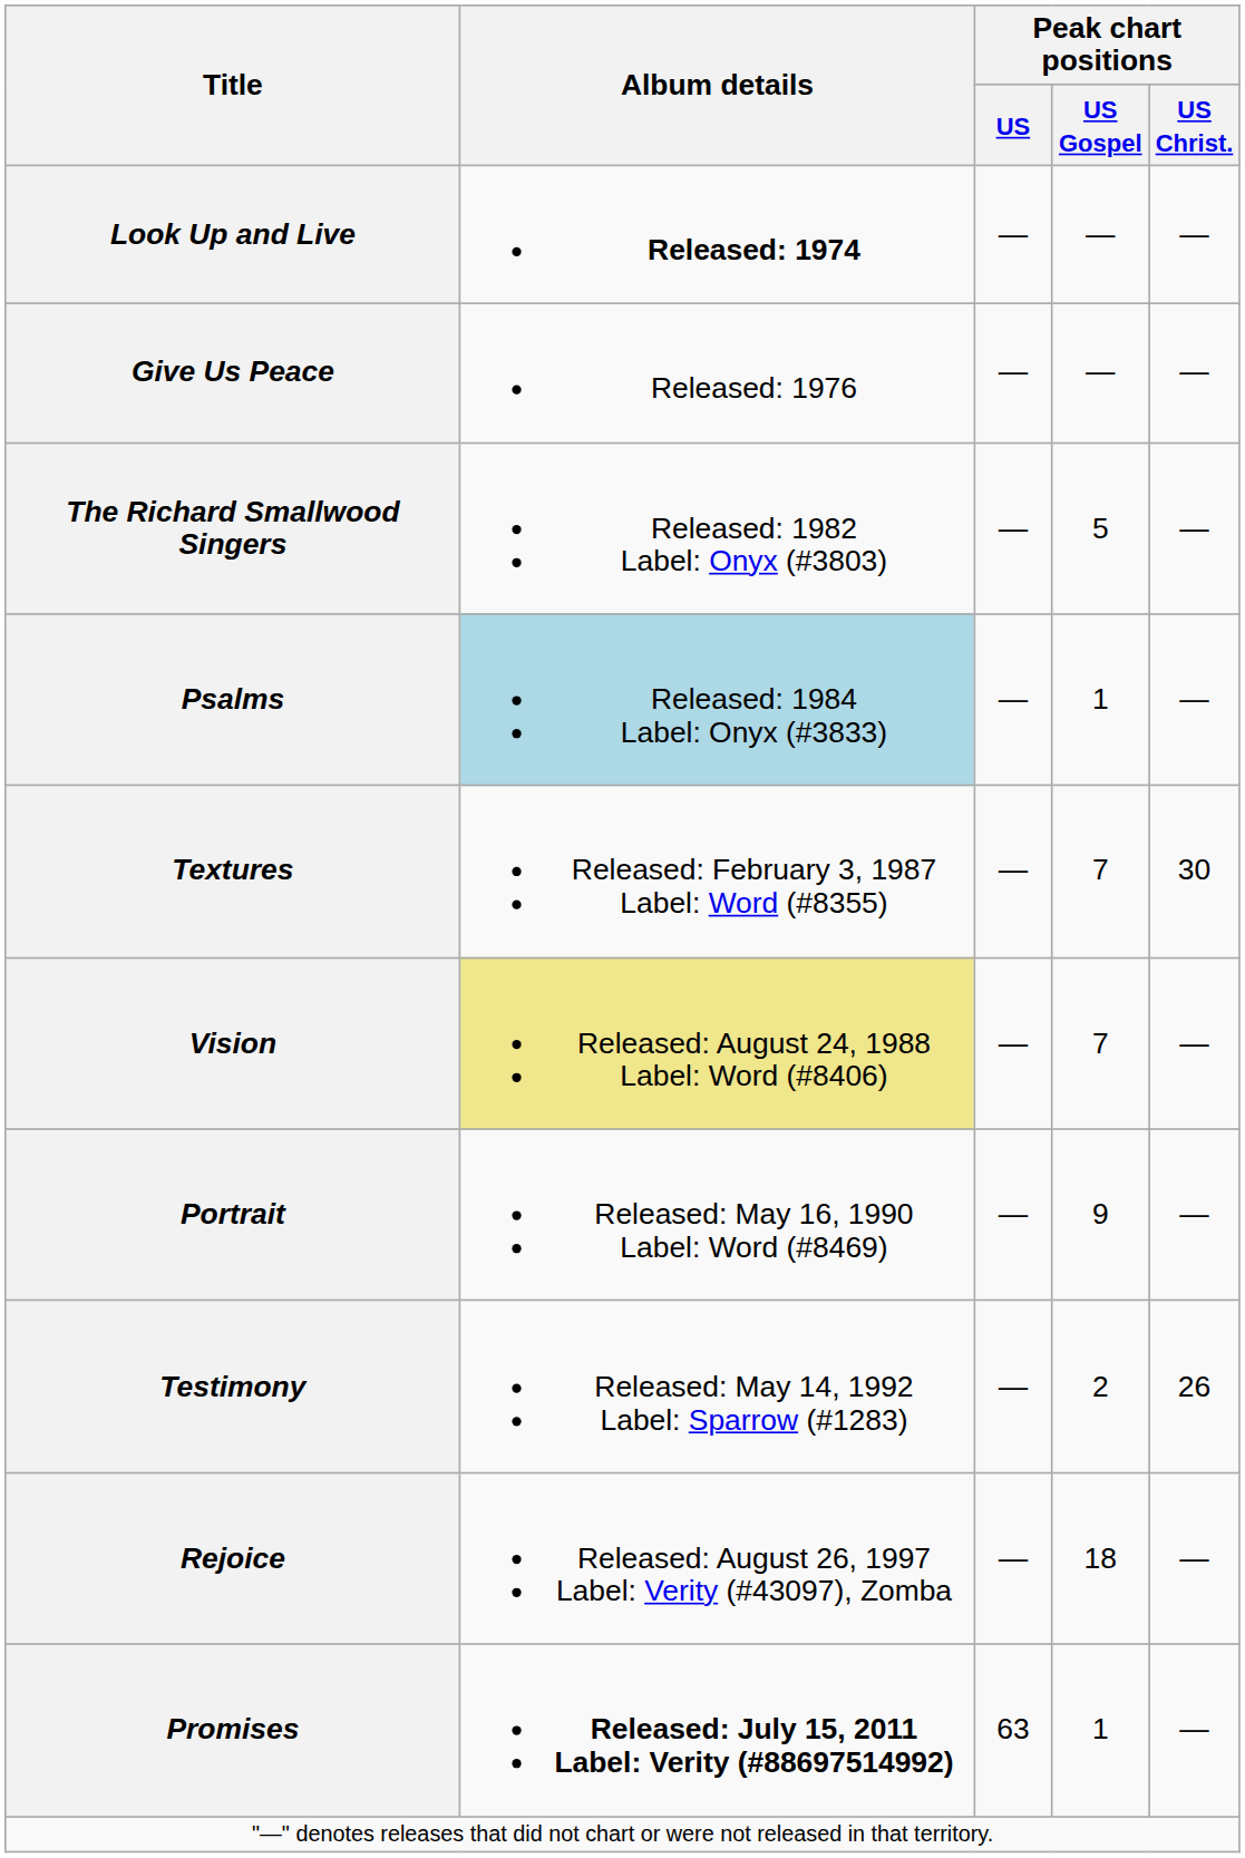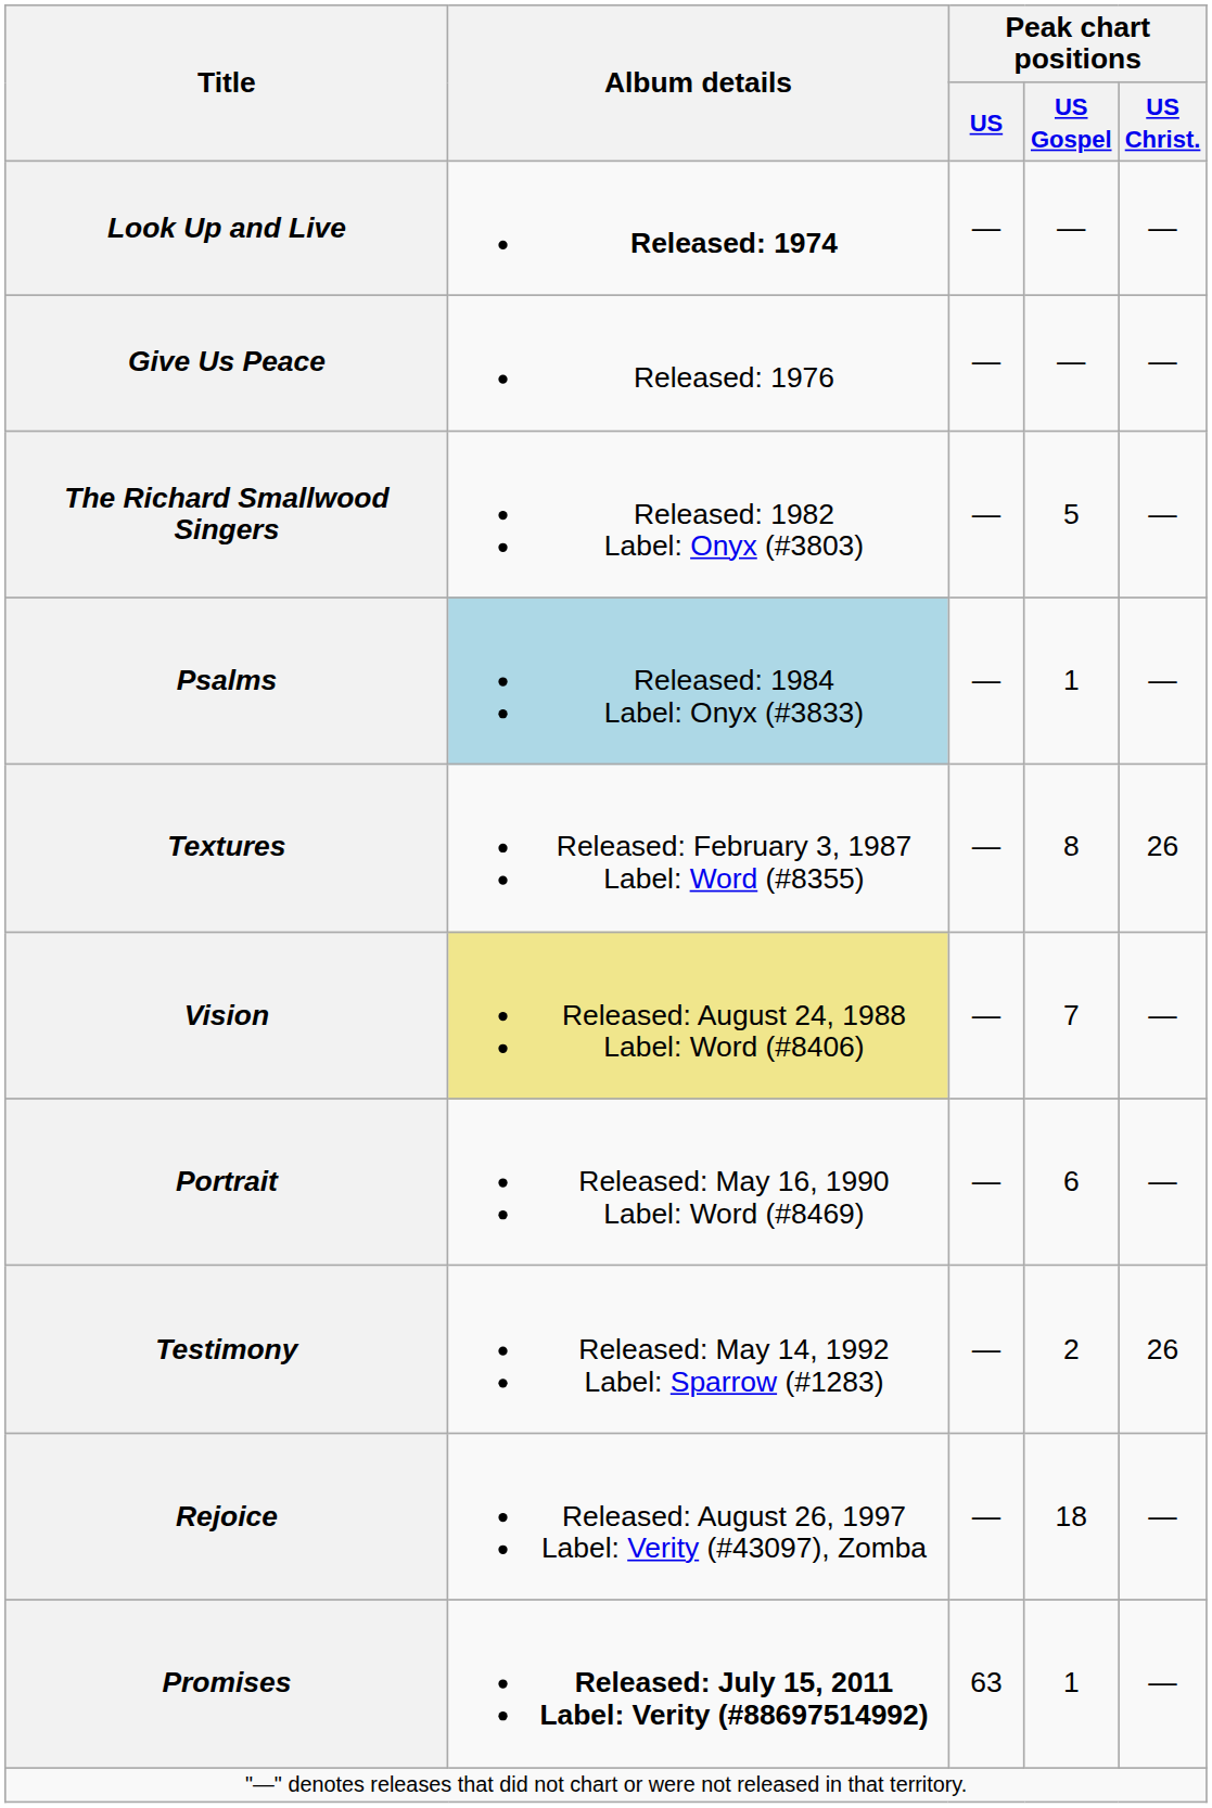Textures | Peak chart positions / US Gospel: 7 -> 8
Textures | Peak chart positions / US Christ.: 30 -> 26
Portrait | Peak chart positions / US Gospel: 9 -> 6
